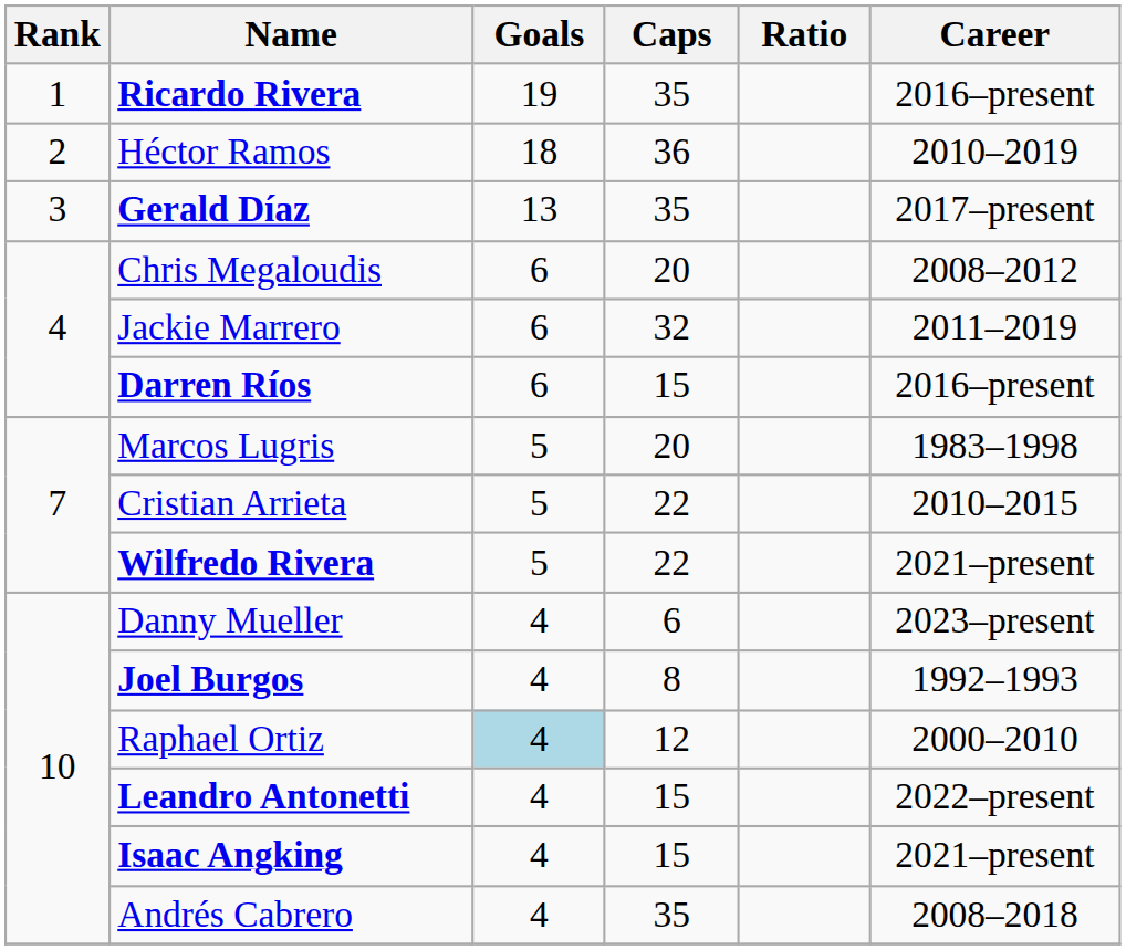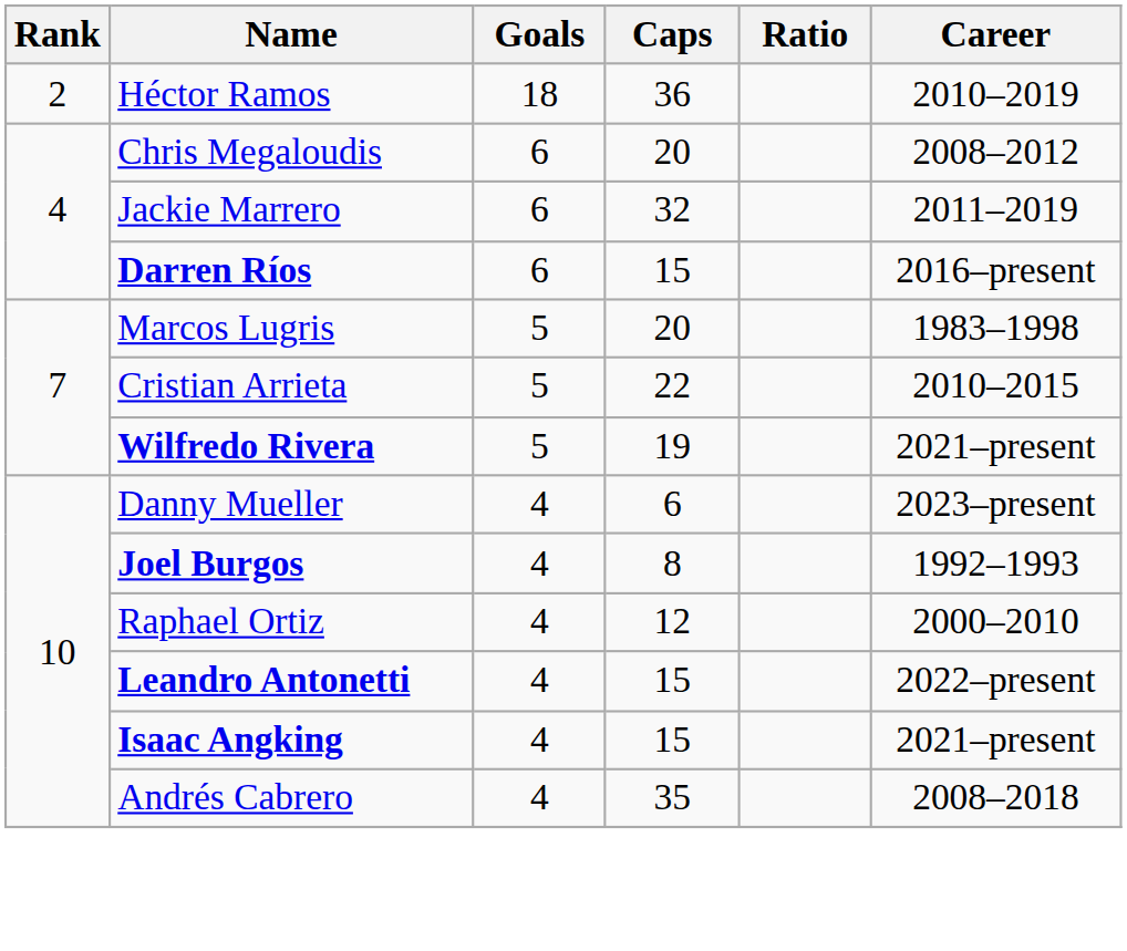- row: 1 | Ricardo Rivera | 19 | 35 | 2016–present
- row: 3 | Gerald Díaz | 13 | 35 | 2017–present
Wilfredo Rivera | Caps: 22 -> 19
Raphael Ortiz | Goals: lightblue background -> no background
